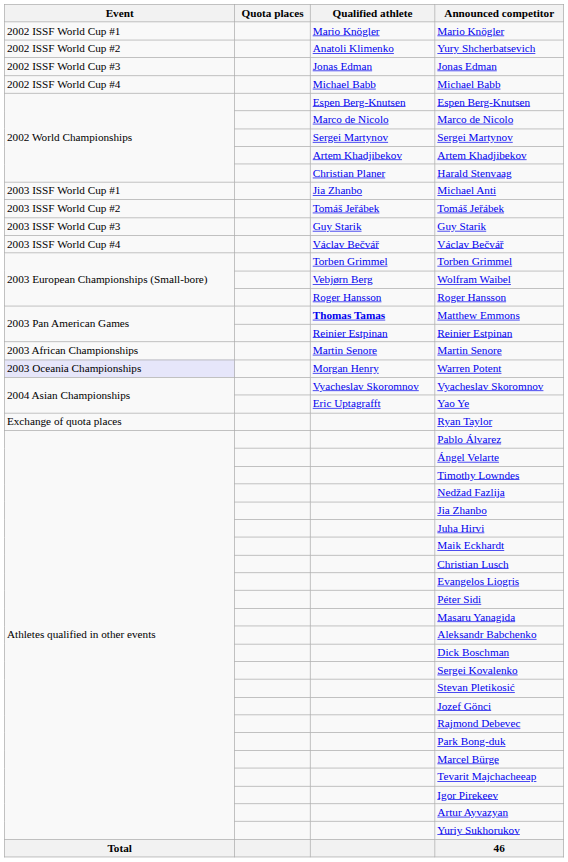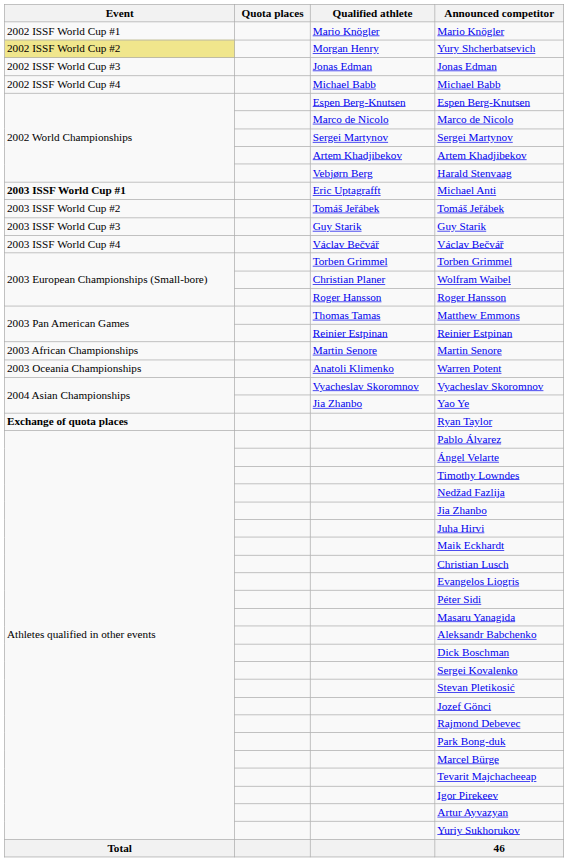Yury Shcherbatsevich | Event: no background -> khaki background
Yury Shcherbatsevich | Qualified athlete: Anatoli Klimenko -> Morgan Henry
Harald Stenvaag | Qualified athlete: Christian Planer -> Vebjørn Berg
Michael Anti | Event: normal -> bold
Michael Anti | Qualified athlete: Jia Zhanbo -> Eric Uptagrafft
Wolfram Waibel | Qualified athlete: Vebjørn Berg -> Christian Planer
Matthew Emmons | Qualified athlete: bold -> normal
Warren Potent | Event: lavender background -> no background
Warren Potent | Qualified athlete: Morgan Henry -> Anatoli Klimenko
Yao Ye | Qualified athlete: Eric Uptagrafft -> Jia Zhanbo
Ryan Taylor | Event: normal -> bold
